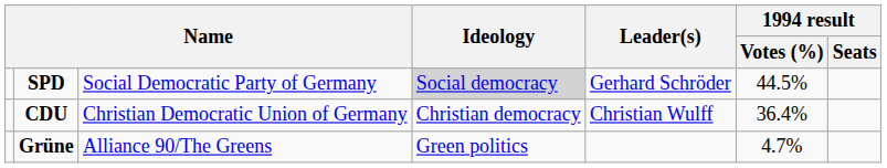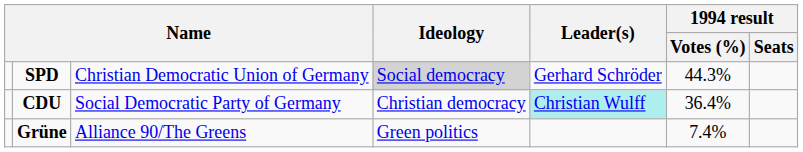SPD | column 3: Social Democratic Party of Germany -> Christian Democratic Union of Germany
SPD | 1994 result / Votes (%): 44.5% -> 44.3%
CDU | column 3: Christian Democratic Union of Germany -> Social Democratic Party of Germany
CDU | Leader(s): no background -> paleturquoise background
Grüne | 1994 result / Votes (%): 4.7% -> 7.4%
